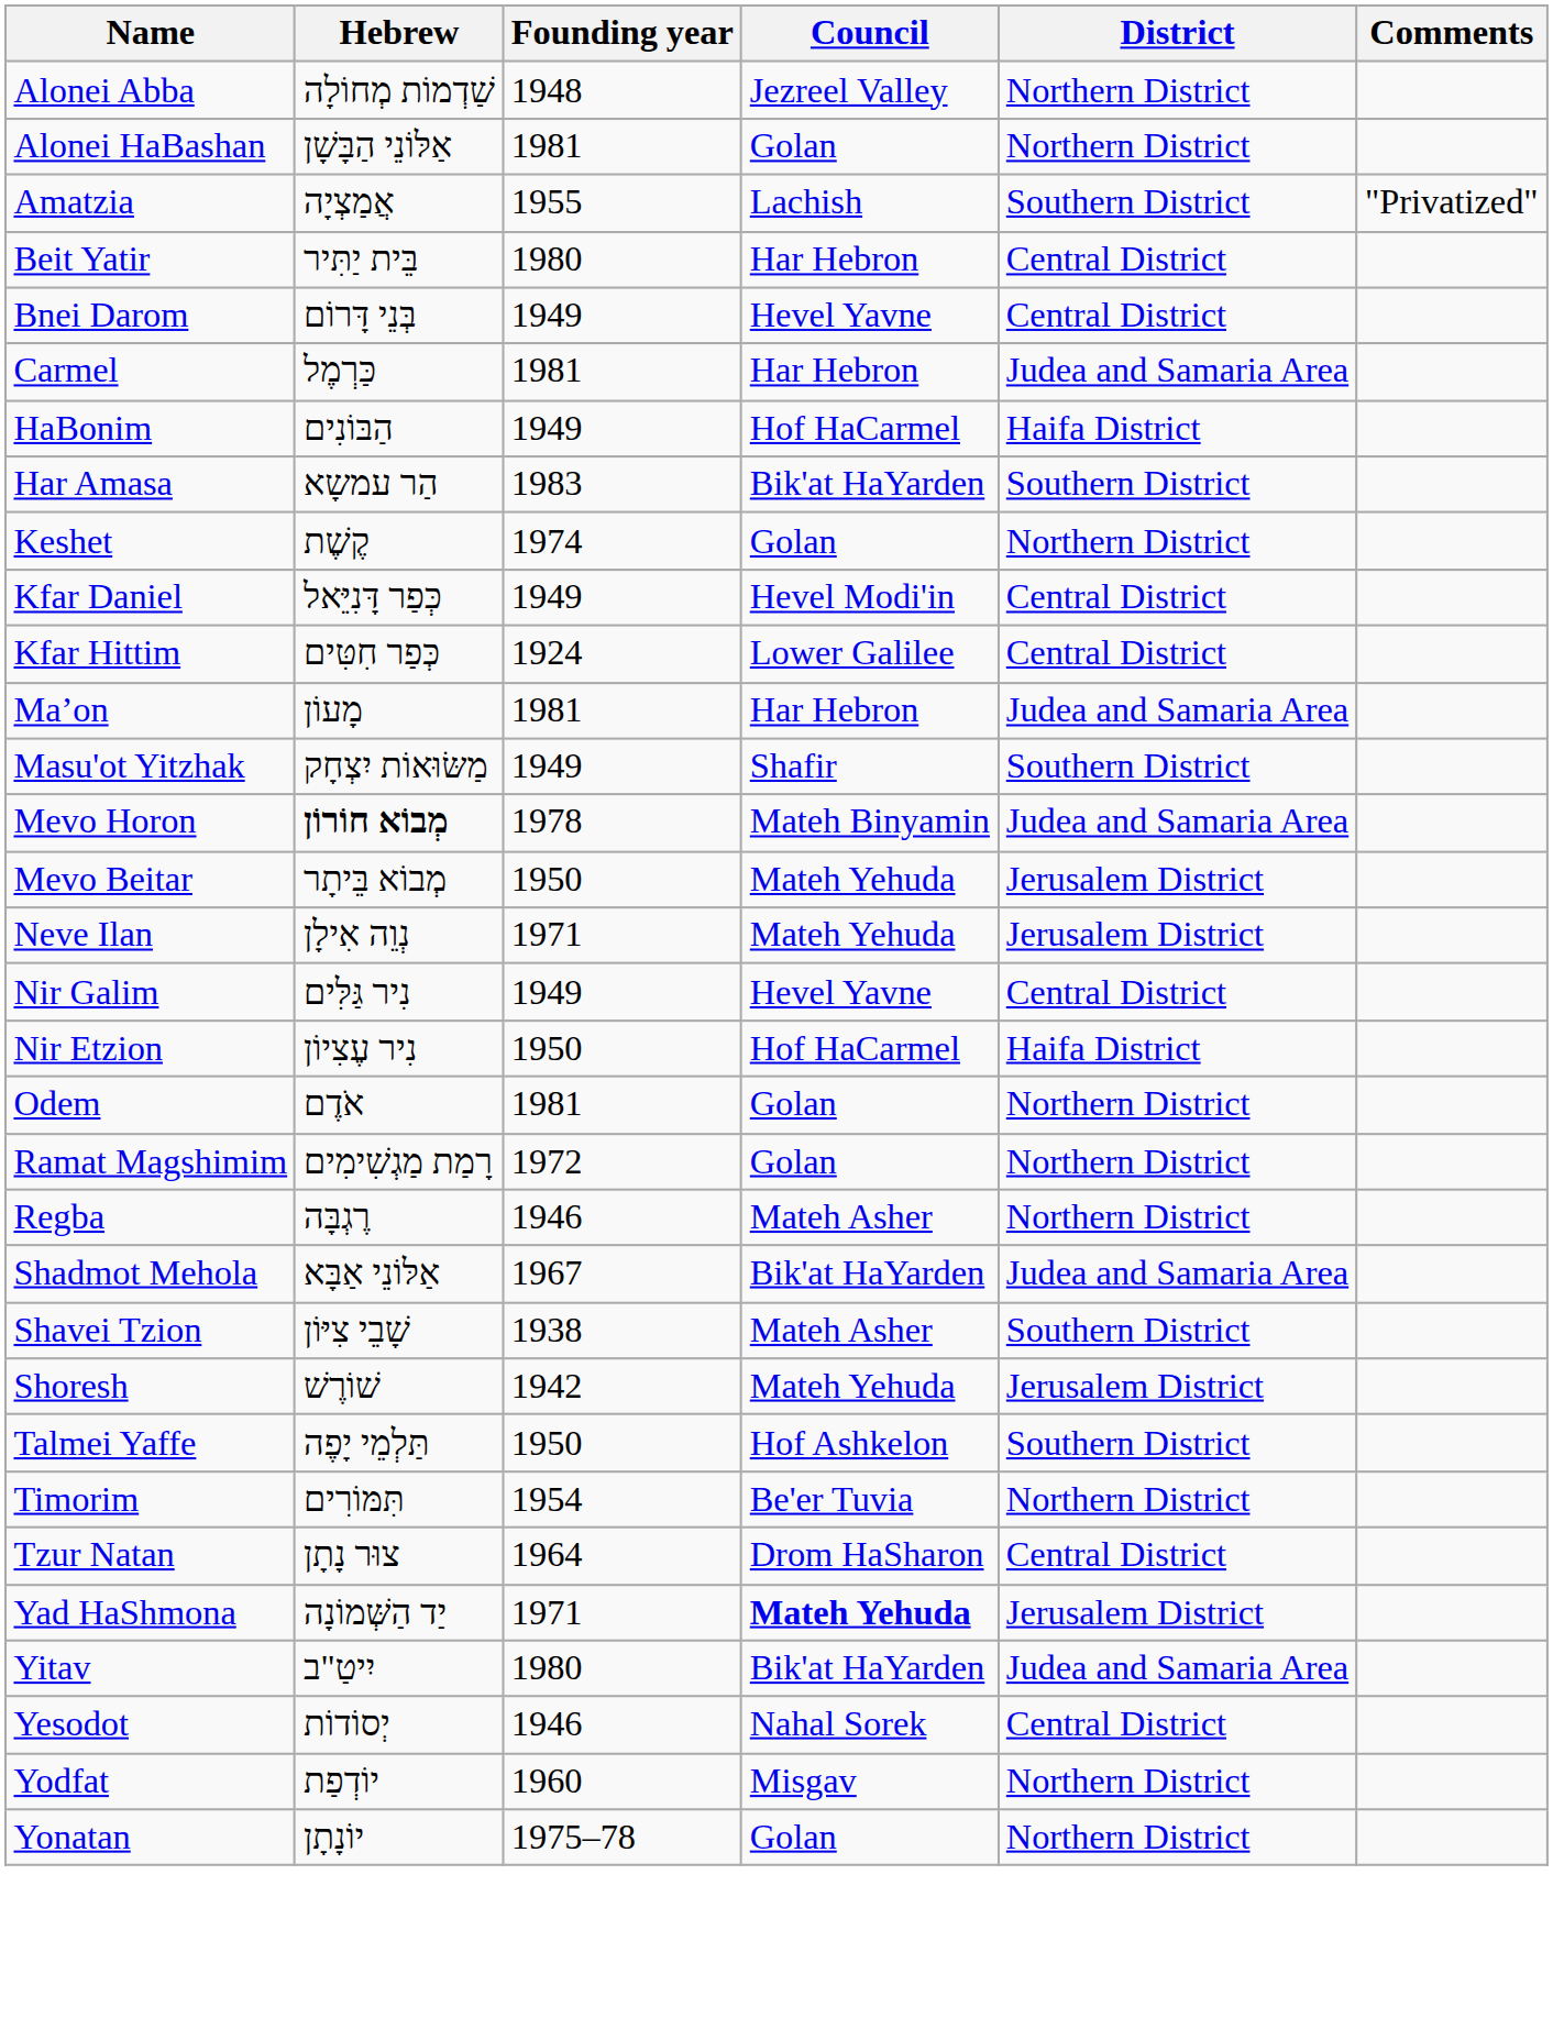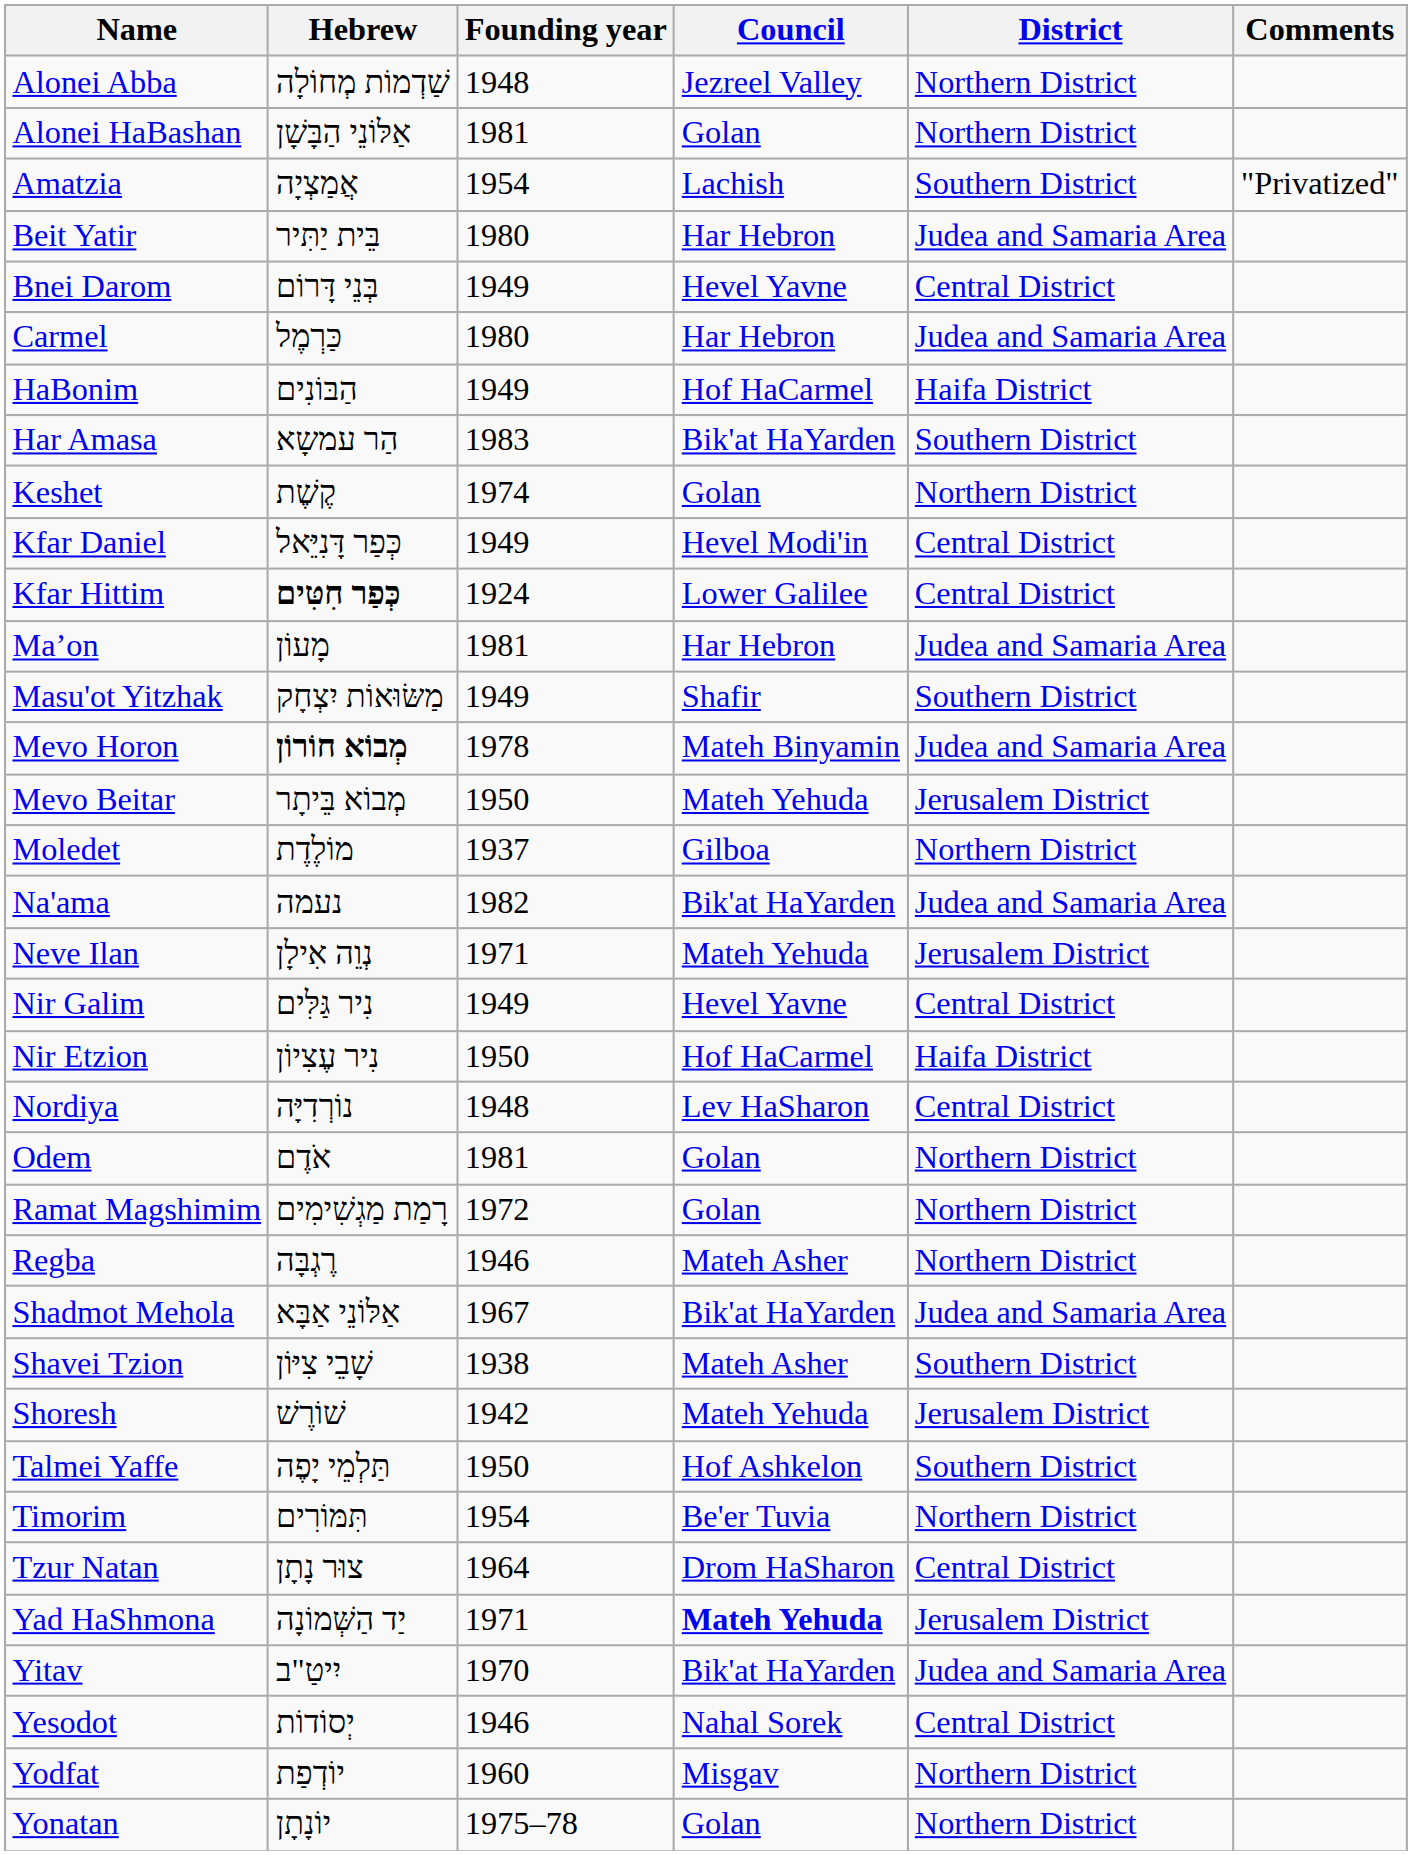Amatzia | Founding year: 1955 -> 1954
Beit Yatir | District: Central District -> Judea and Samaria Area
Carmel | Founding year: 1981 -> 1980
Kfar Hittim | Hebrew: normal -> bold
+ row: Moledet | מוֹלֶדֶת | 1937 | Gilboa | Northern District
+ row: Na'ama | נעמה | 1982 | Bik'at HaYarden | Judea and Samaria Area
+ row: Nordiya | נוֹרְדִיָּה | 1948 | Lev HaSharon | Central District
Yitav | Founding year: 1980 -> 1970
